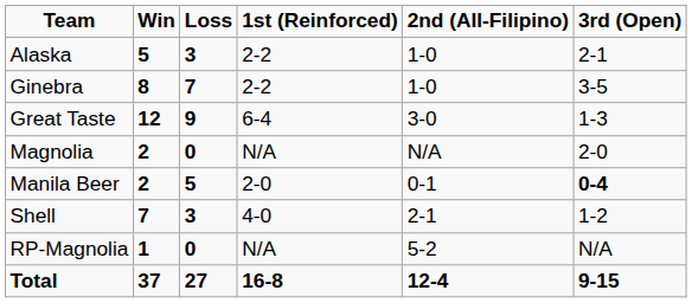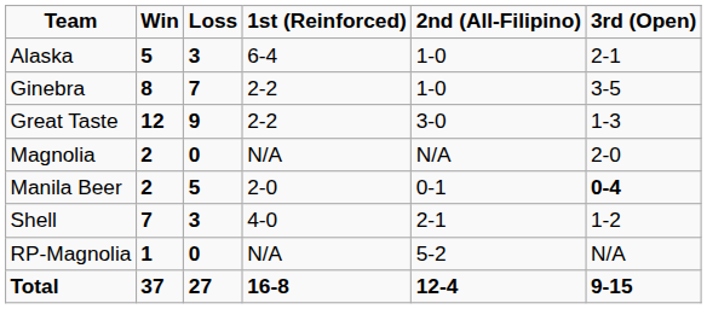Alaska | 1st (Reinforced): 2-2 -> 6-4
Great Taste | 1st (Reinforced): 6-4 -> 2-2
